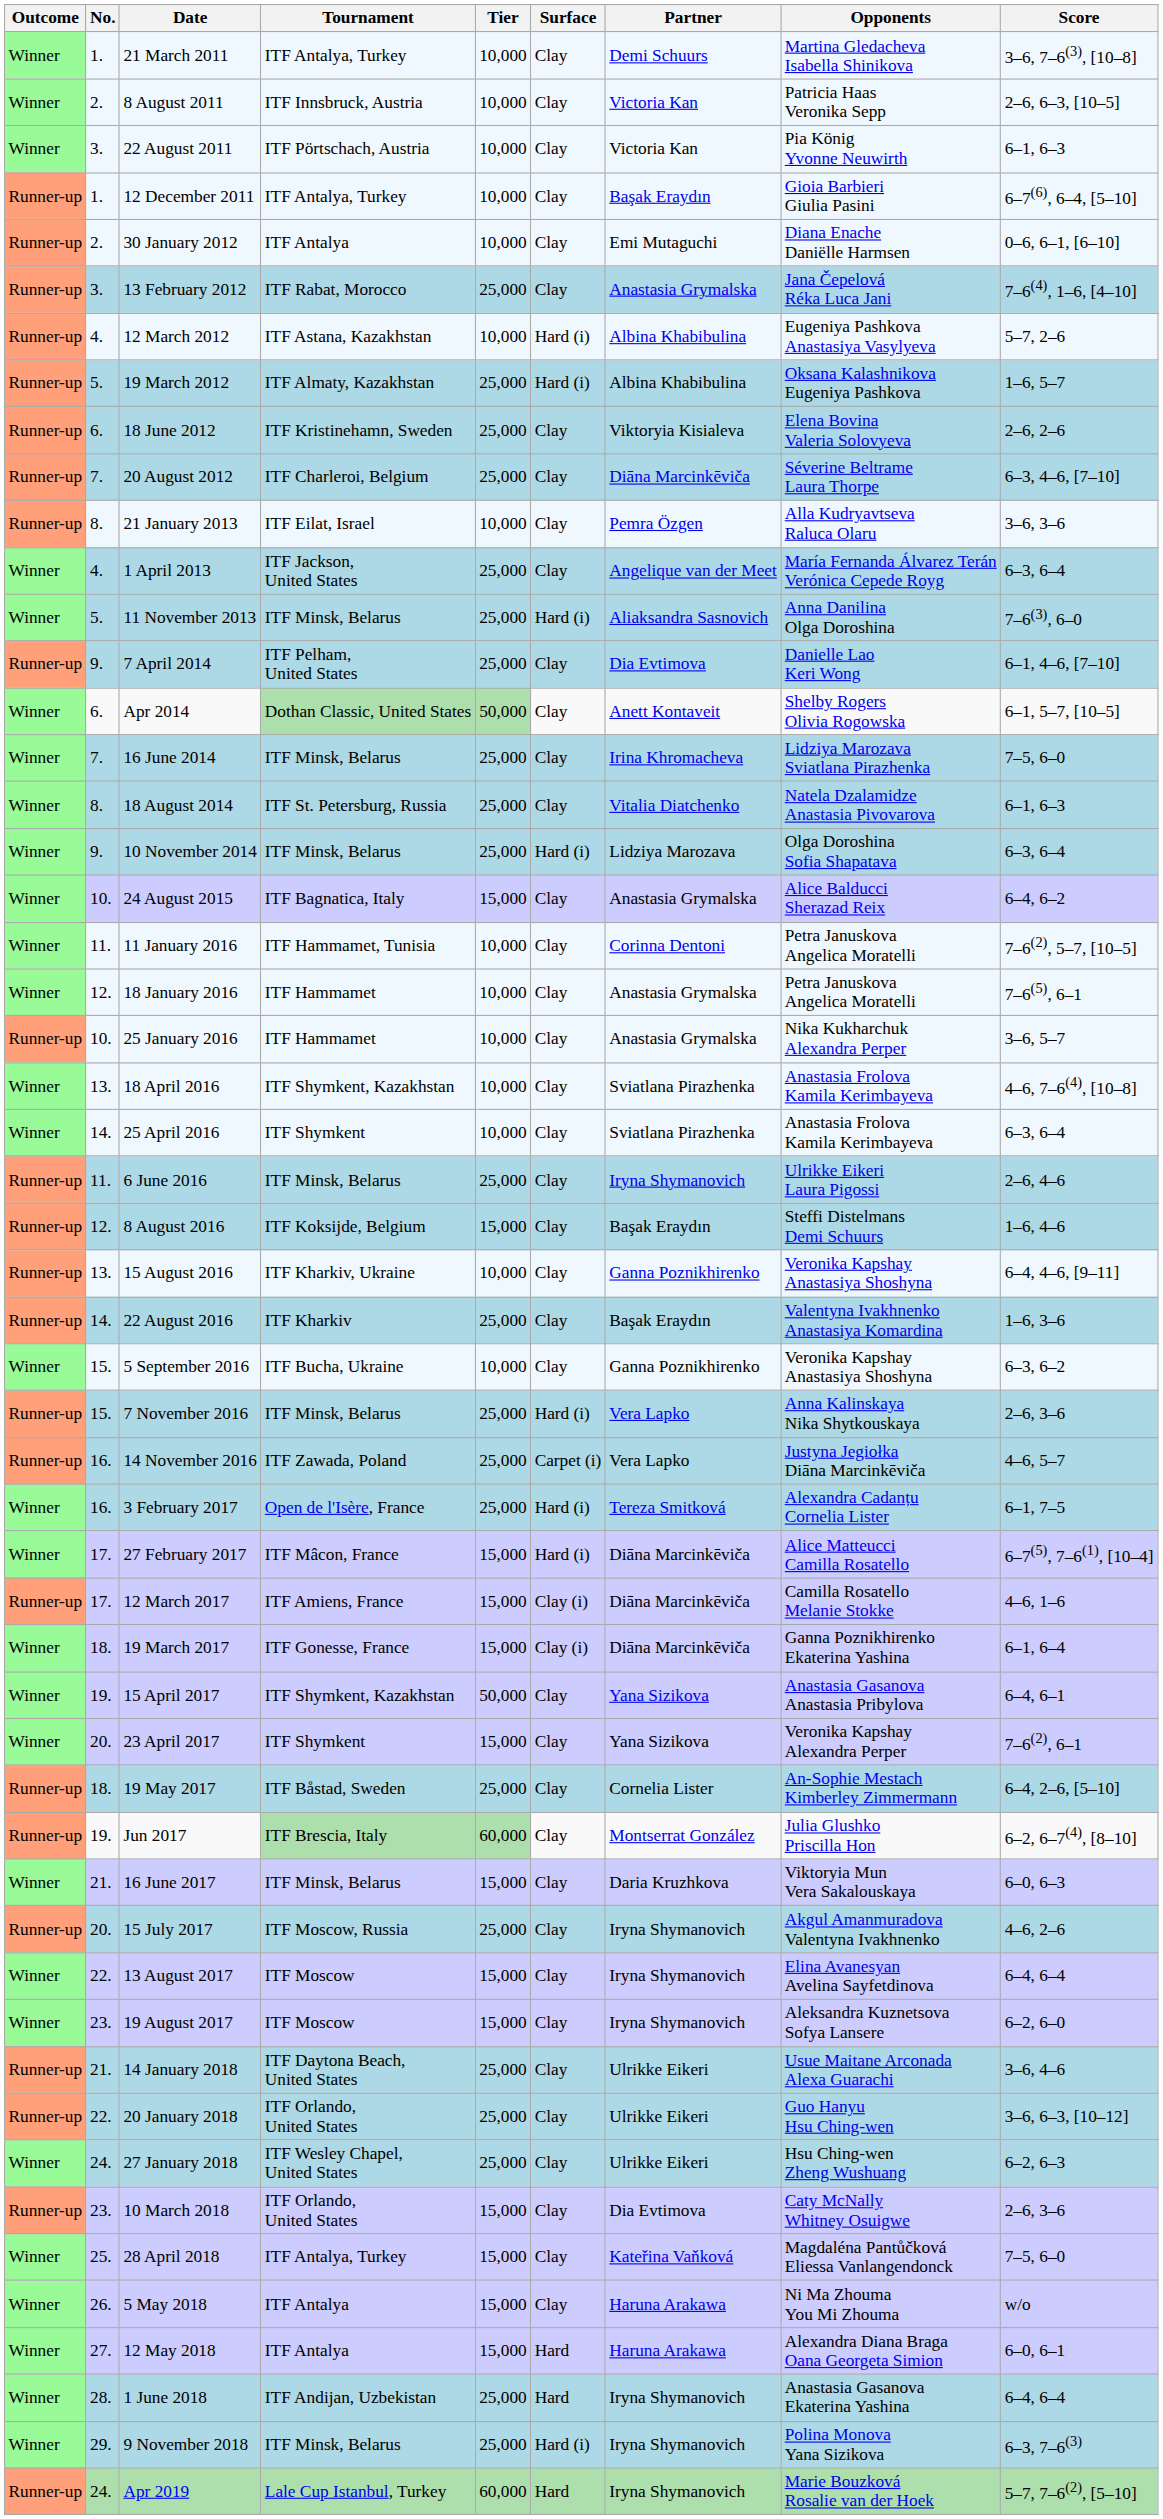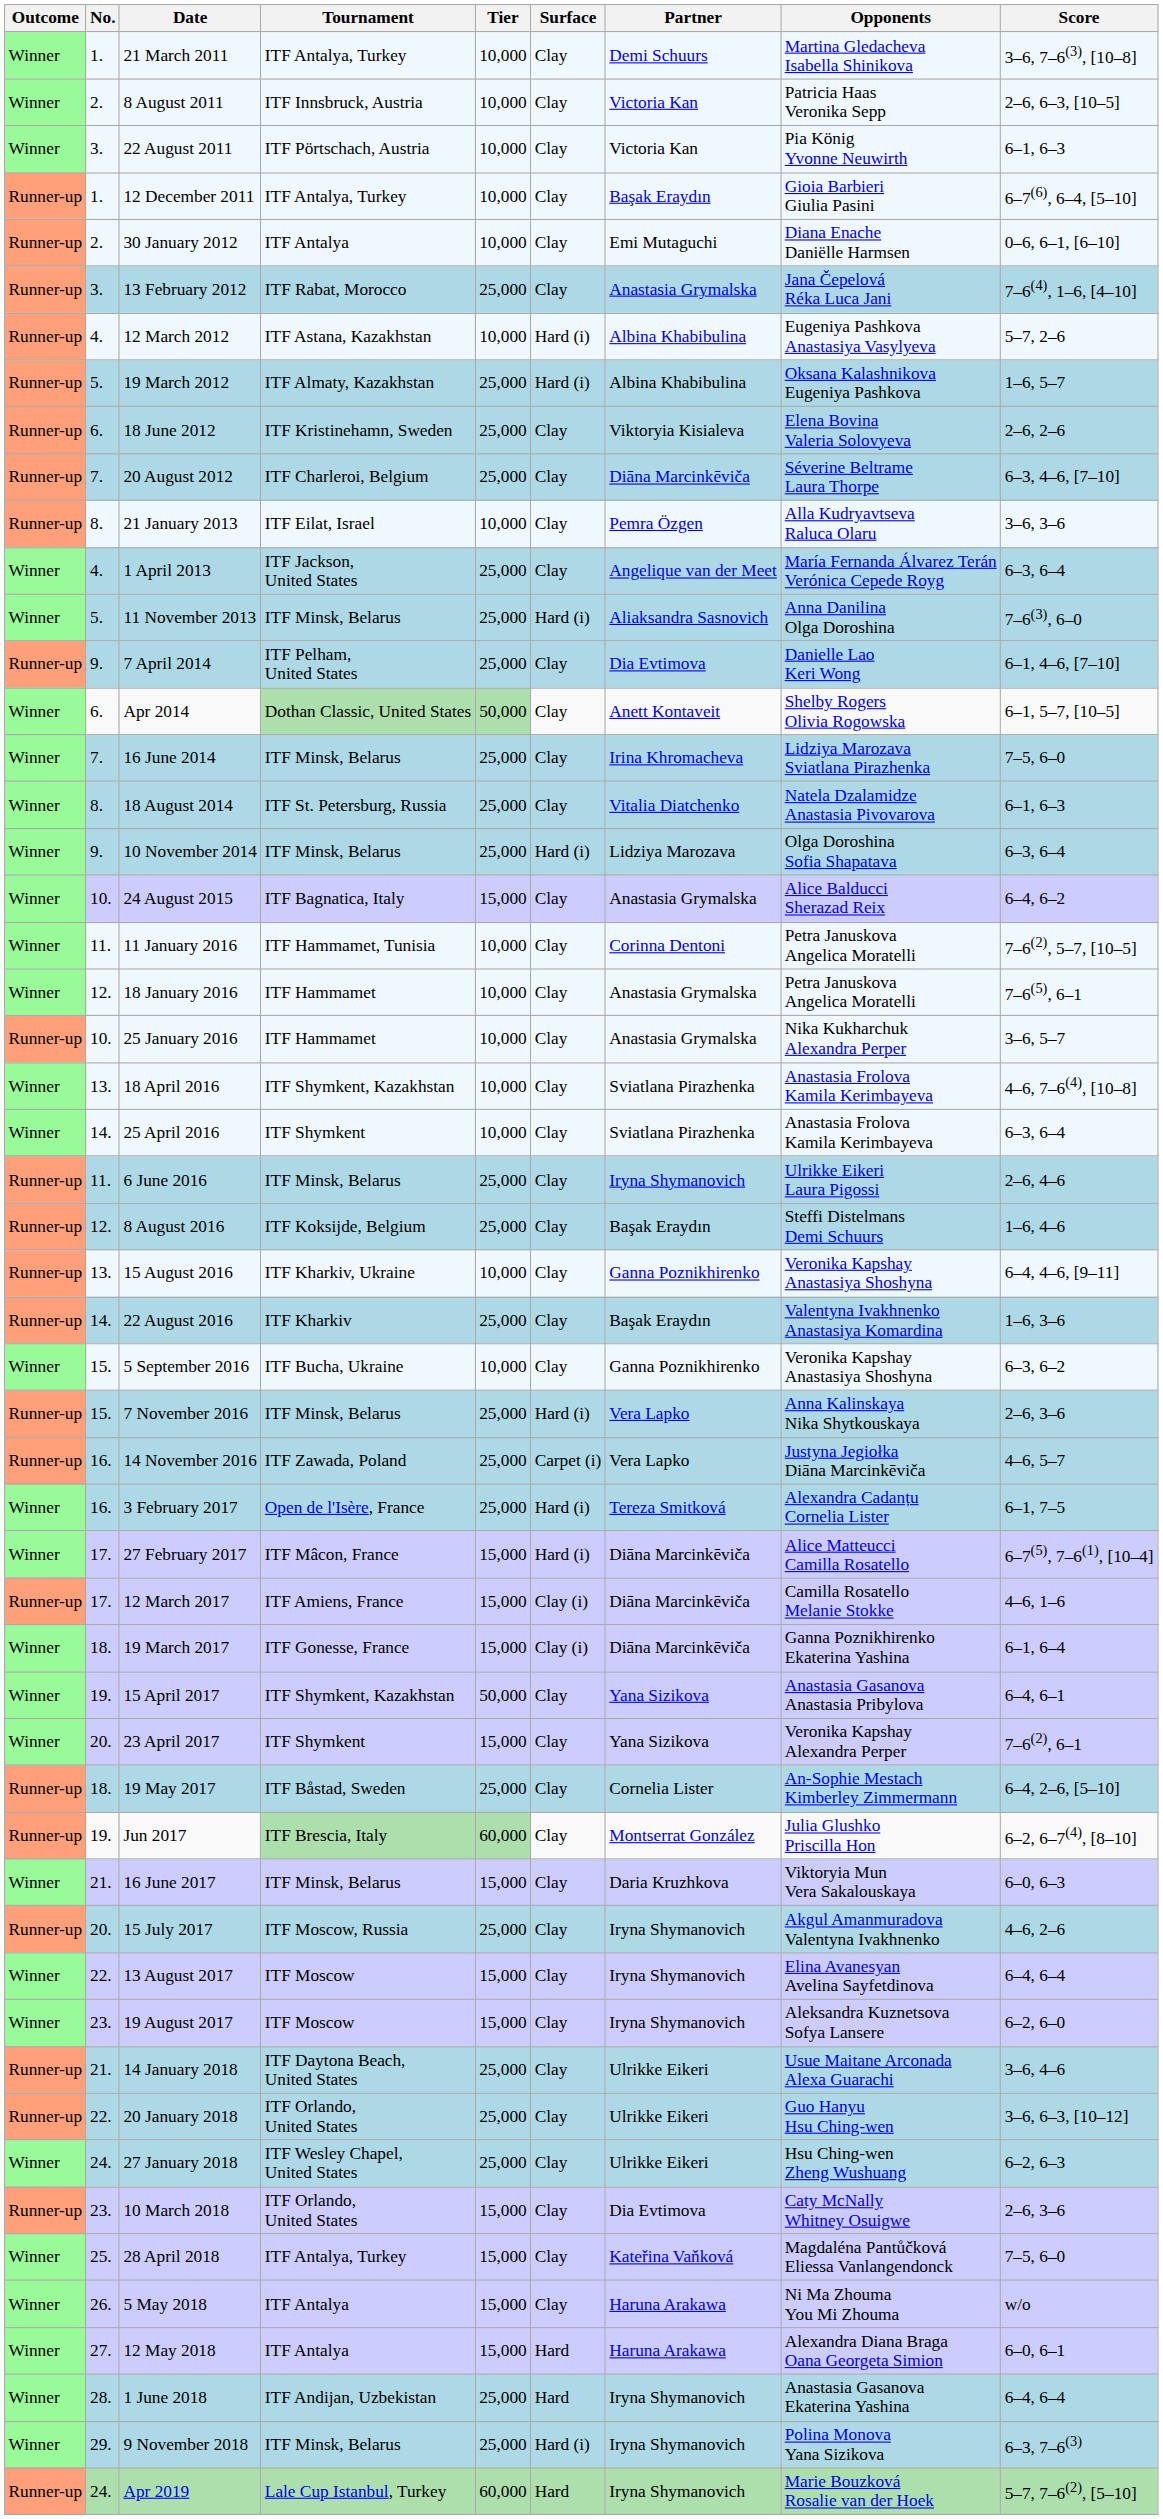8 August 2016 | Tier: 15,000 -> 25,000
